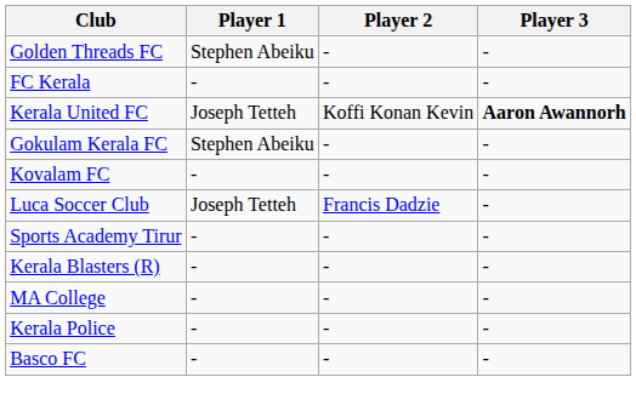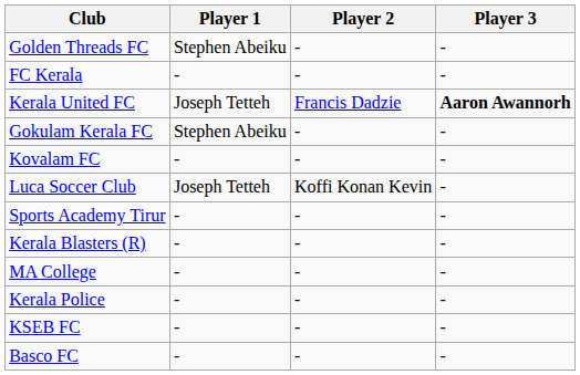Kerala United FC | Player 2: Koffi Konan Kevin -> Francis Dadzie
Luca Soccer Club | Player 2: Francis Dadzie -> Koffi Konan Kevin
+ row: KSEB FC | - | - | -
